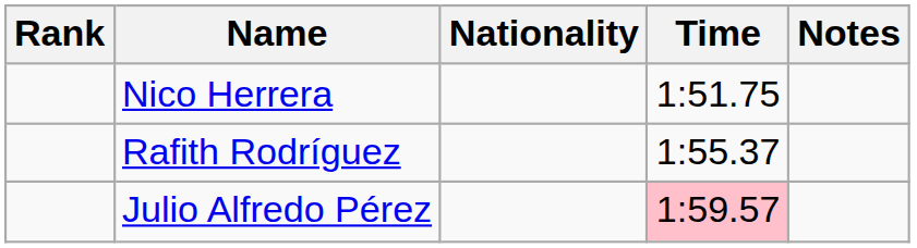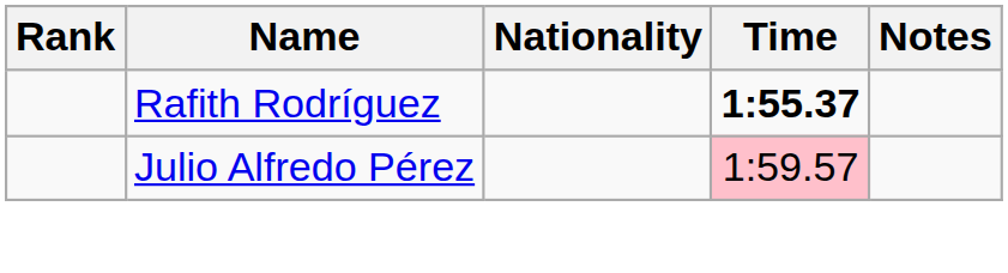- row: Nico Herrera | 1:51.75
Rafith Rodríguez | Time: normal -> bold
